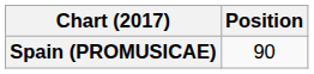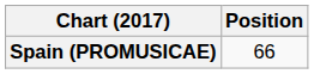Spain (PROMUSICAE) | Position: 90 -> 66
